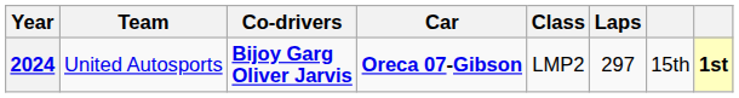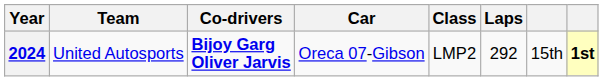2024 | Car: bold -> normal
2024 | Laps: 297 -> 292
